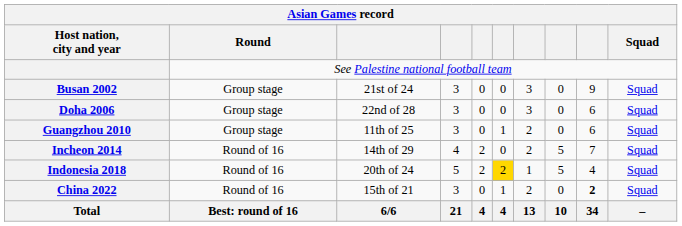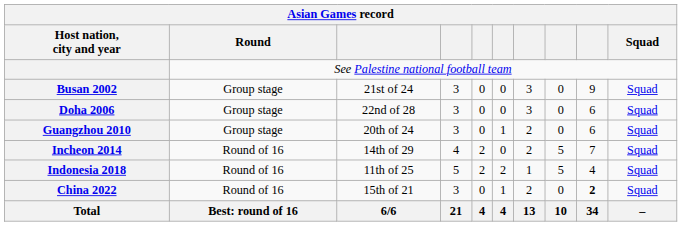Guangzhou 2010 | column 3: 11th of 25 -> 20th of 24
Indonesia 2018 | column 3: 20th of 24 -> 11th of 25
Indonesia 2018 | column 6: gold background -> no background
